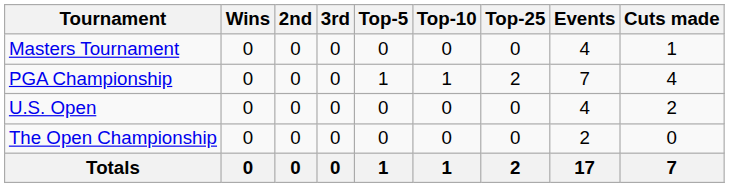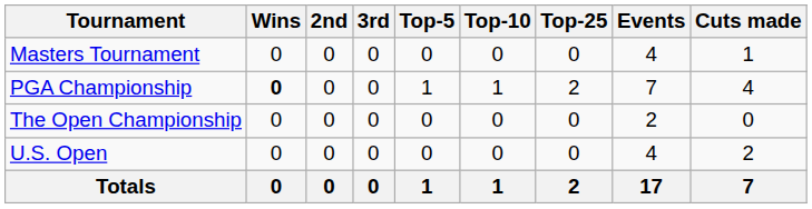PGA Championship | Wins: normal -> bold
rows swapped: U.S. Open <-> The Open Championship
